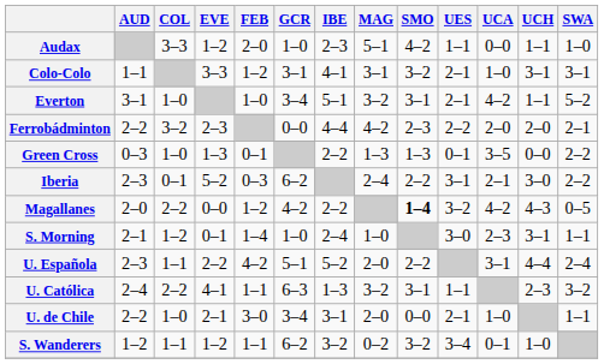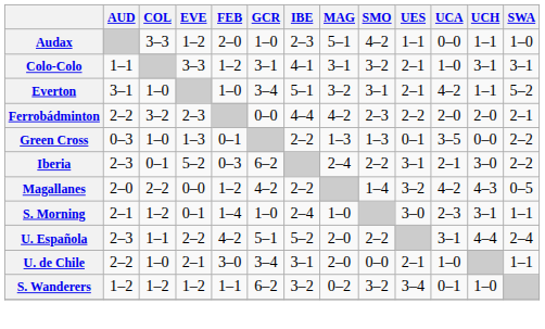Magallanes | SMO: bold -> normal
- row: U. Católica | 2–4 | 2–2 | 4–1 | 1–1 | 6–3 | 1–3 | 3–2 | 3–1 | 1–1 | 2–3 | 3–2
S. Wanderers | COL: 1–1 -> 1–2
